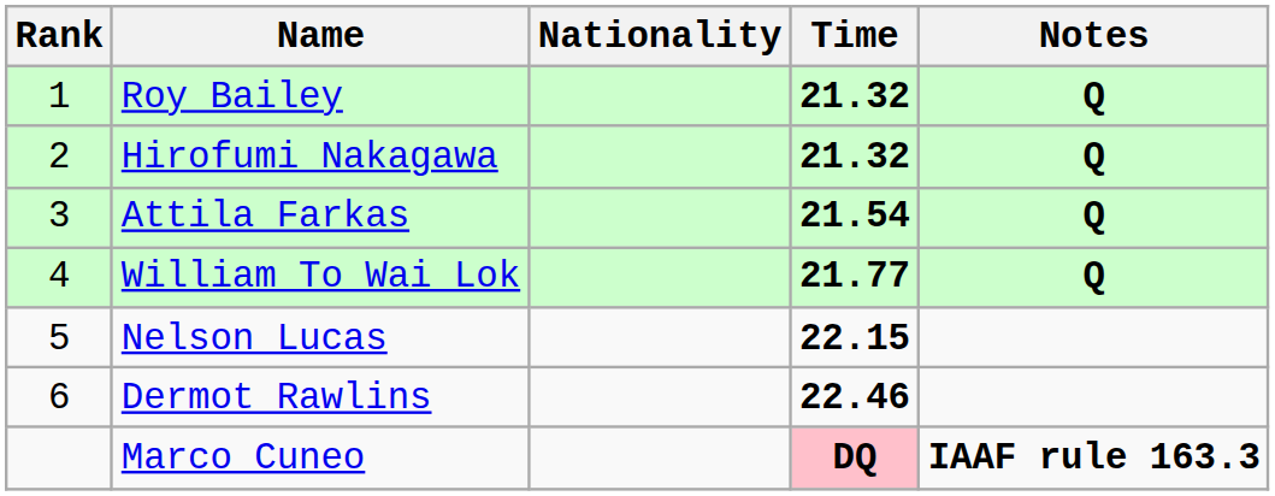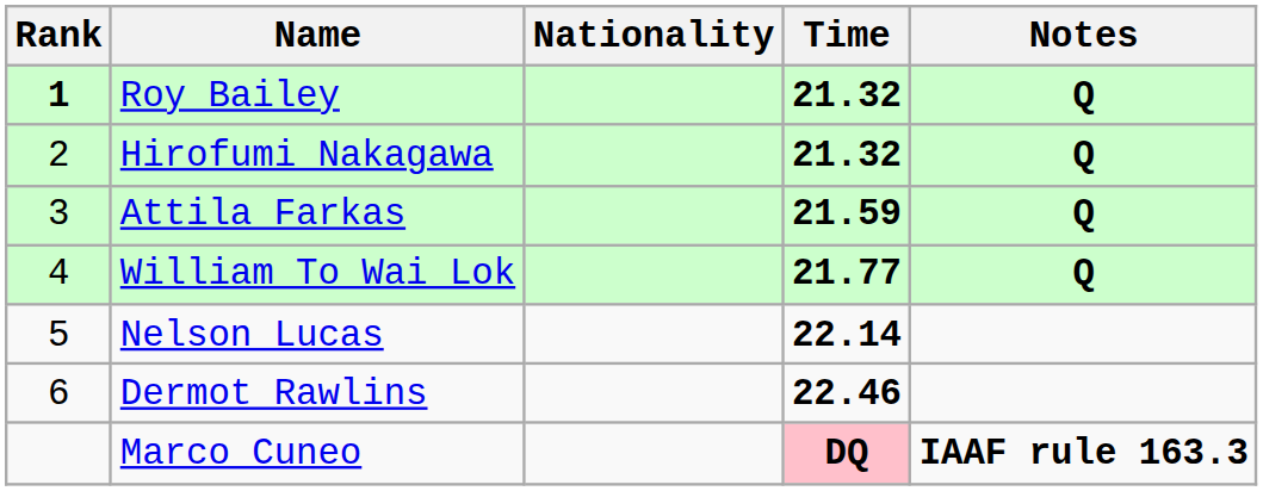Roy Bailey | Rank: normal -> bold
Attila Farkas | Time: 21.54 -> 21.59
Nelson Lucas | Time: 22.15 -> 22.14
